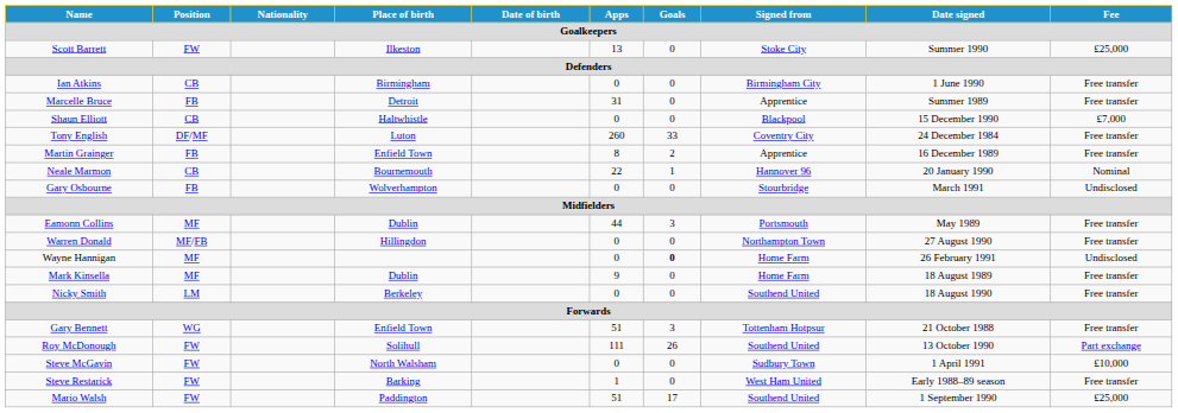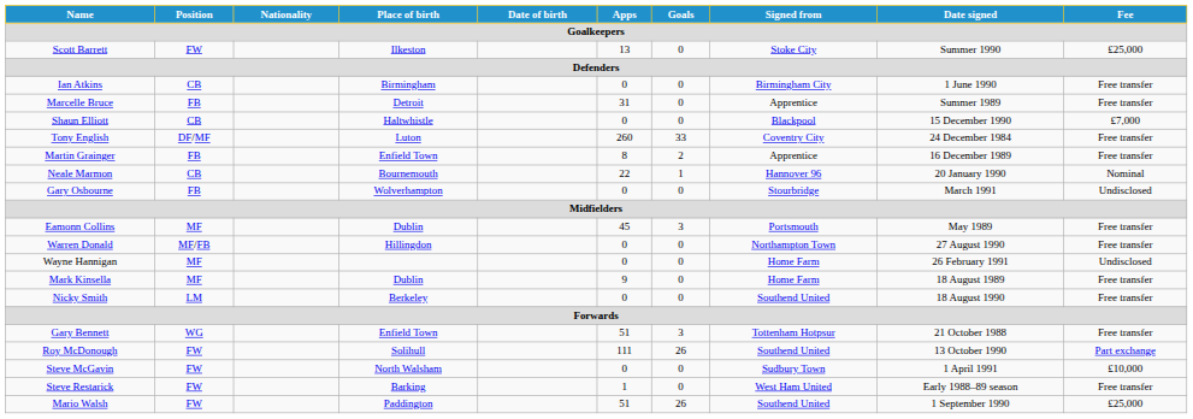Eamonn Collins | Apps: 44 -> 45
Wayne Hannigan | Goals: bold -> normal
Mario Walsh | Goals: 17 -> 26
